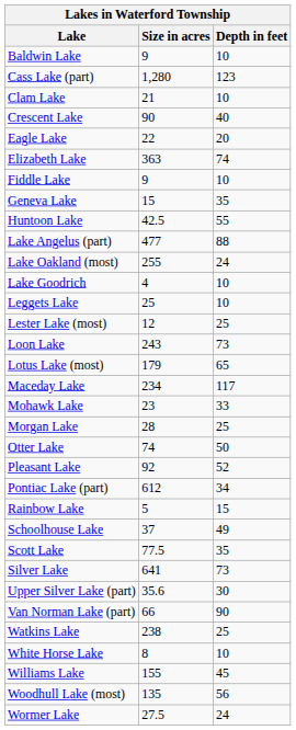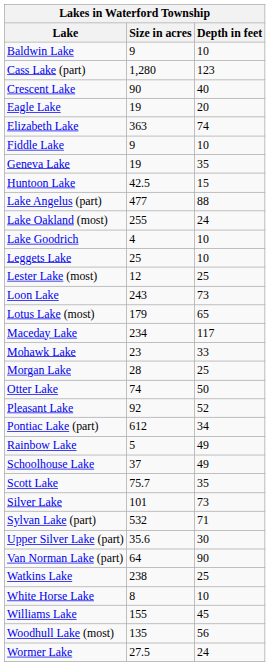- row: Clam Lake | 21 | 10
Eagle Lake | Size in acres: 22 -> 19
Geneva Lake | Size in acres: 15 -> 19
Huntoon Lake | Depth in feet: 55 -> 15
Rainbow Lake | Depth in feet: 15 -> 49
Scott Lake | Size in acres: 77.5 -> 75.7
Silver Lake | Size in acres: 641 -> 101
+ row: Sylvan Lake (part) | 532 | 71
Van Norman Lake (part) | Size in acres: 66 -> 64
